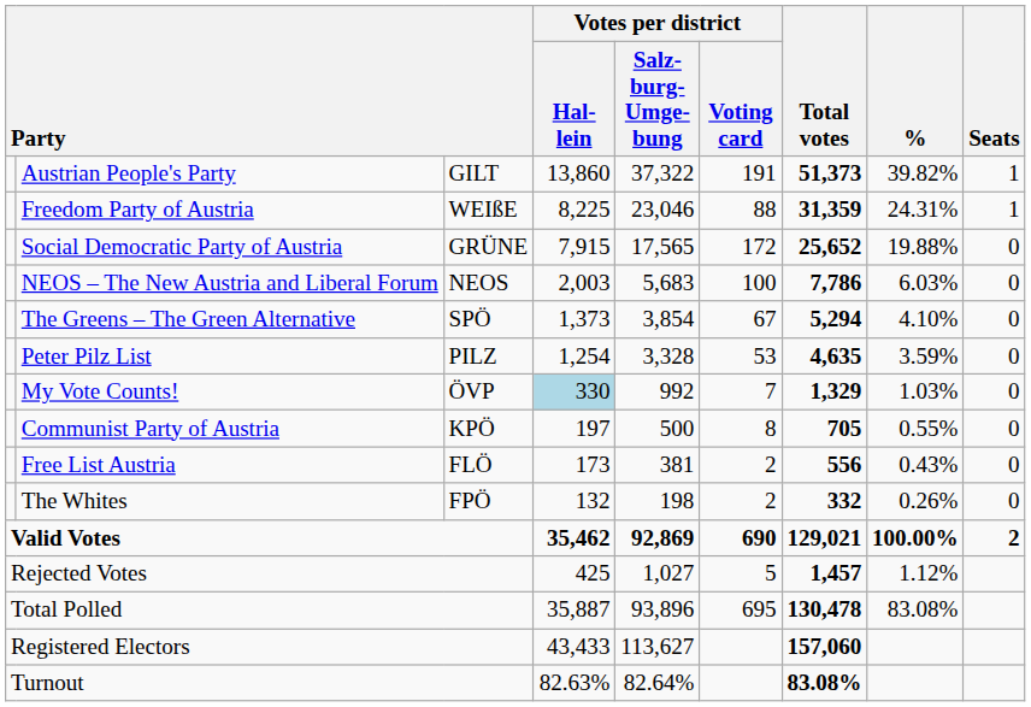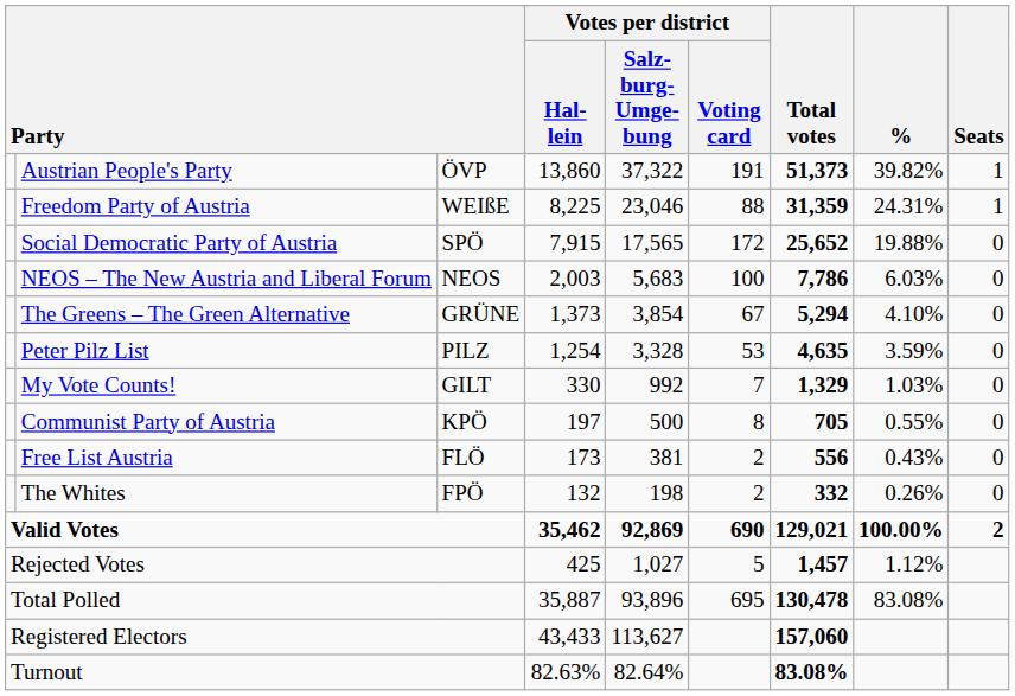Austrian People's Party | column 3: GILT -> ÖVP
Social Democratic Party of Austria | column 3: GRÜNE -> SPÖ
The Greens – The Green Alternative | column 3: SPÖ -> GRÜNE
My Vote Counts! | column 3: ÖVP -> GILT
My Vote Counts! | Votes per district / Hal- lein: lightblue background -> no background
